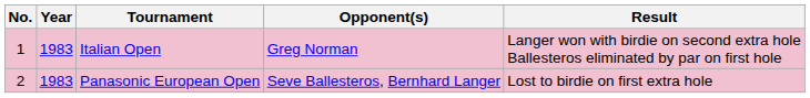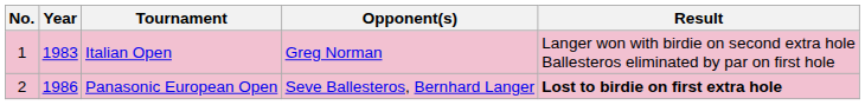Panasonic European Open | Year: 1983 -> 1986
Panasonic European Open | Result: normal -> bold
